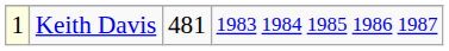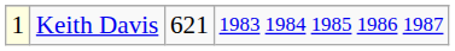Keith Davis | column 3: 481 -> 621
